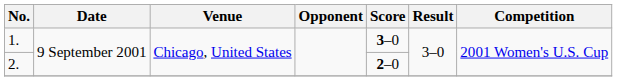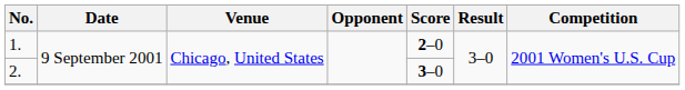1. | Score: 3–0 -> 2–0
2. | Score: 2–0 -> 3–0
